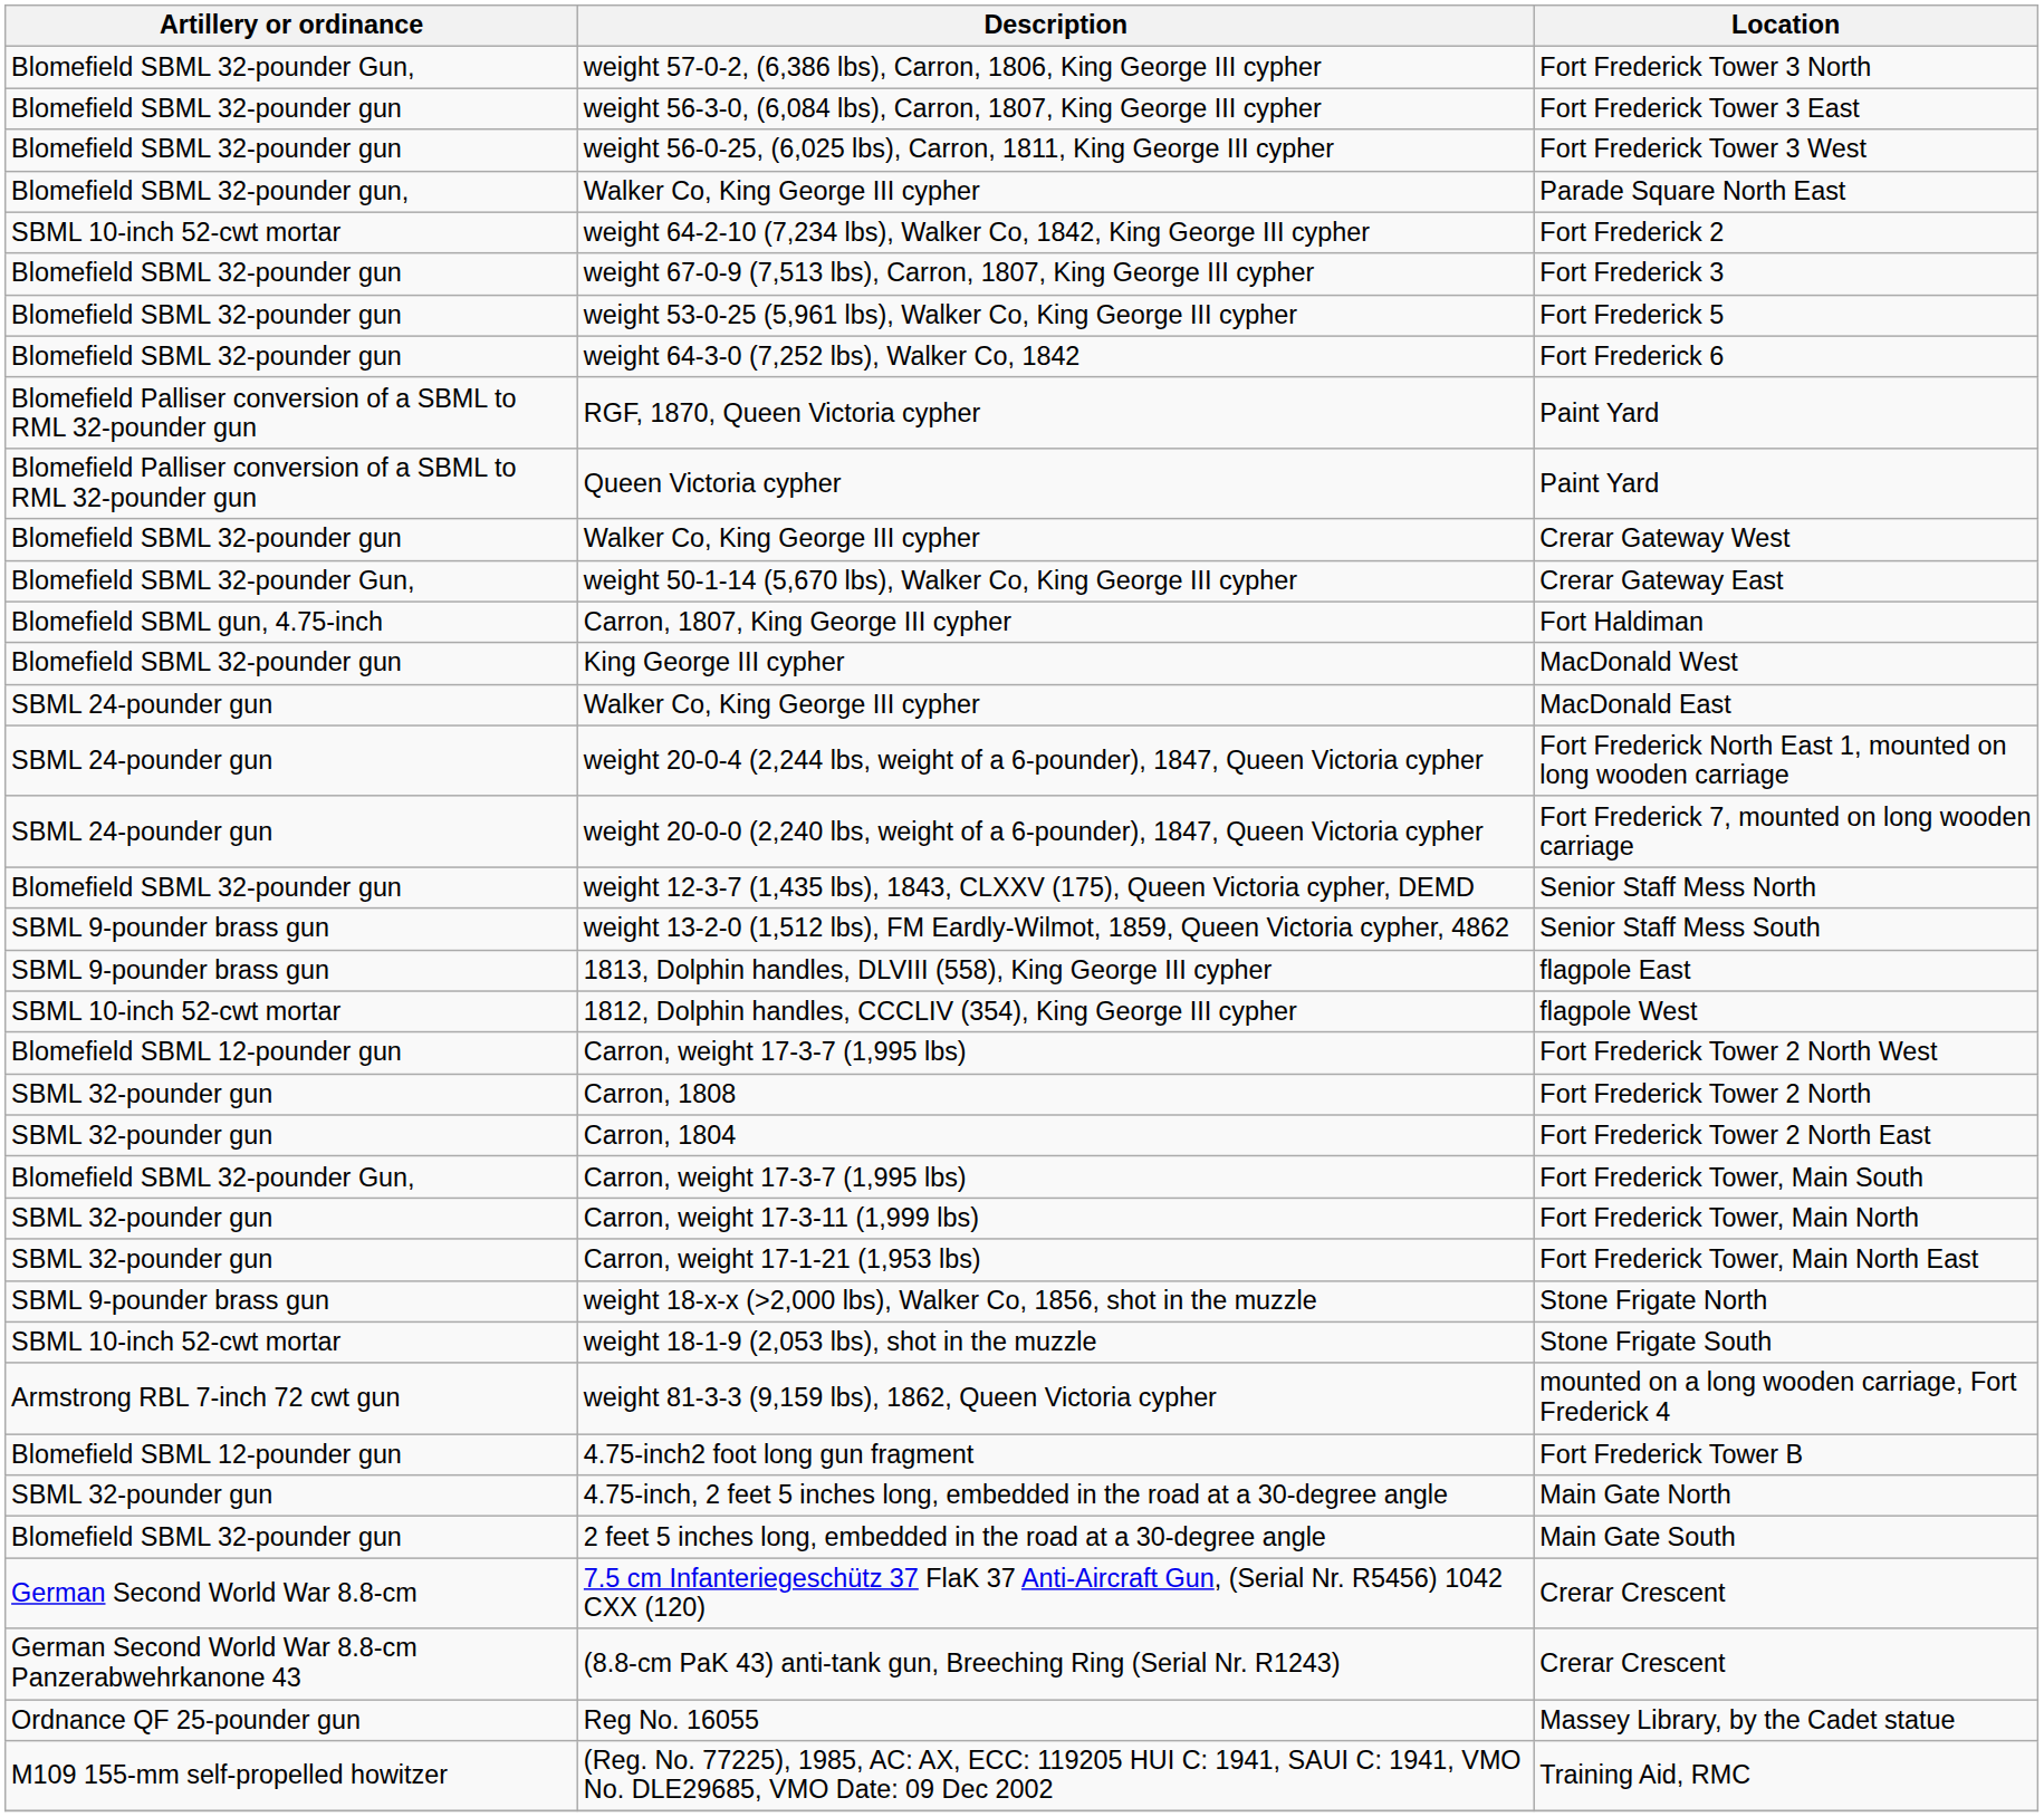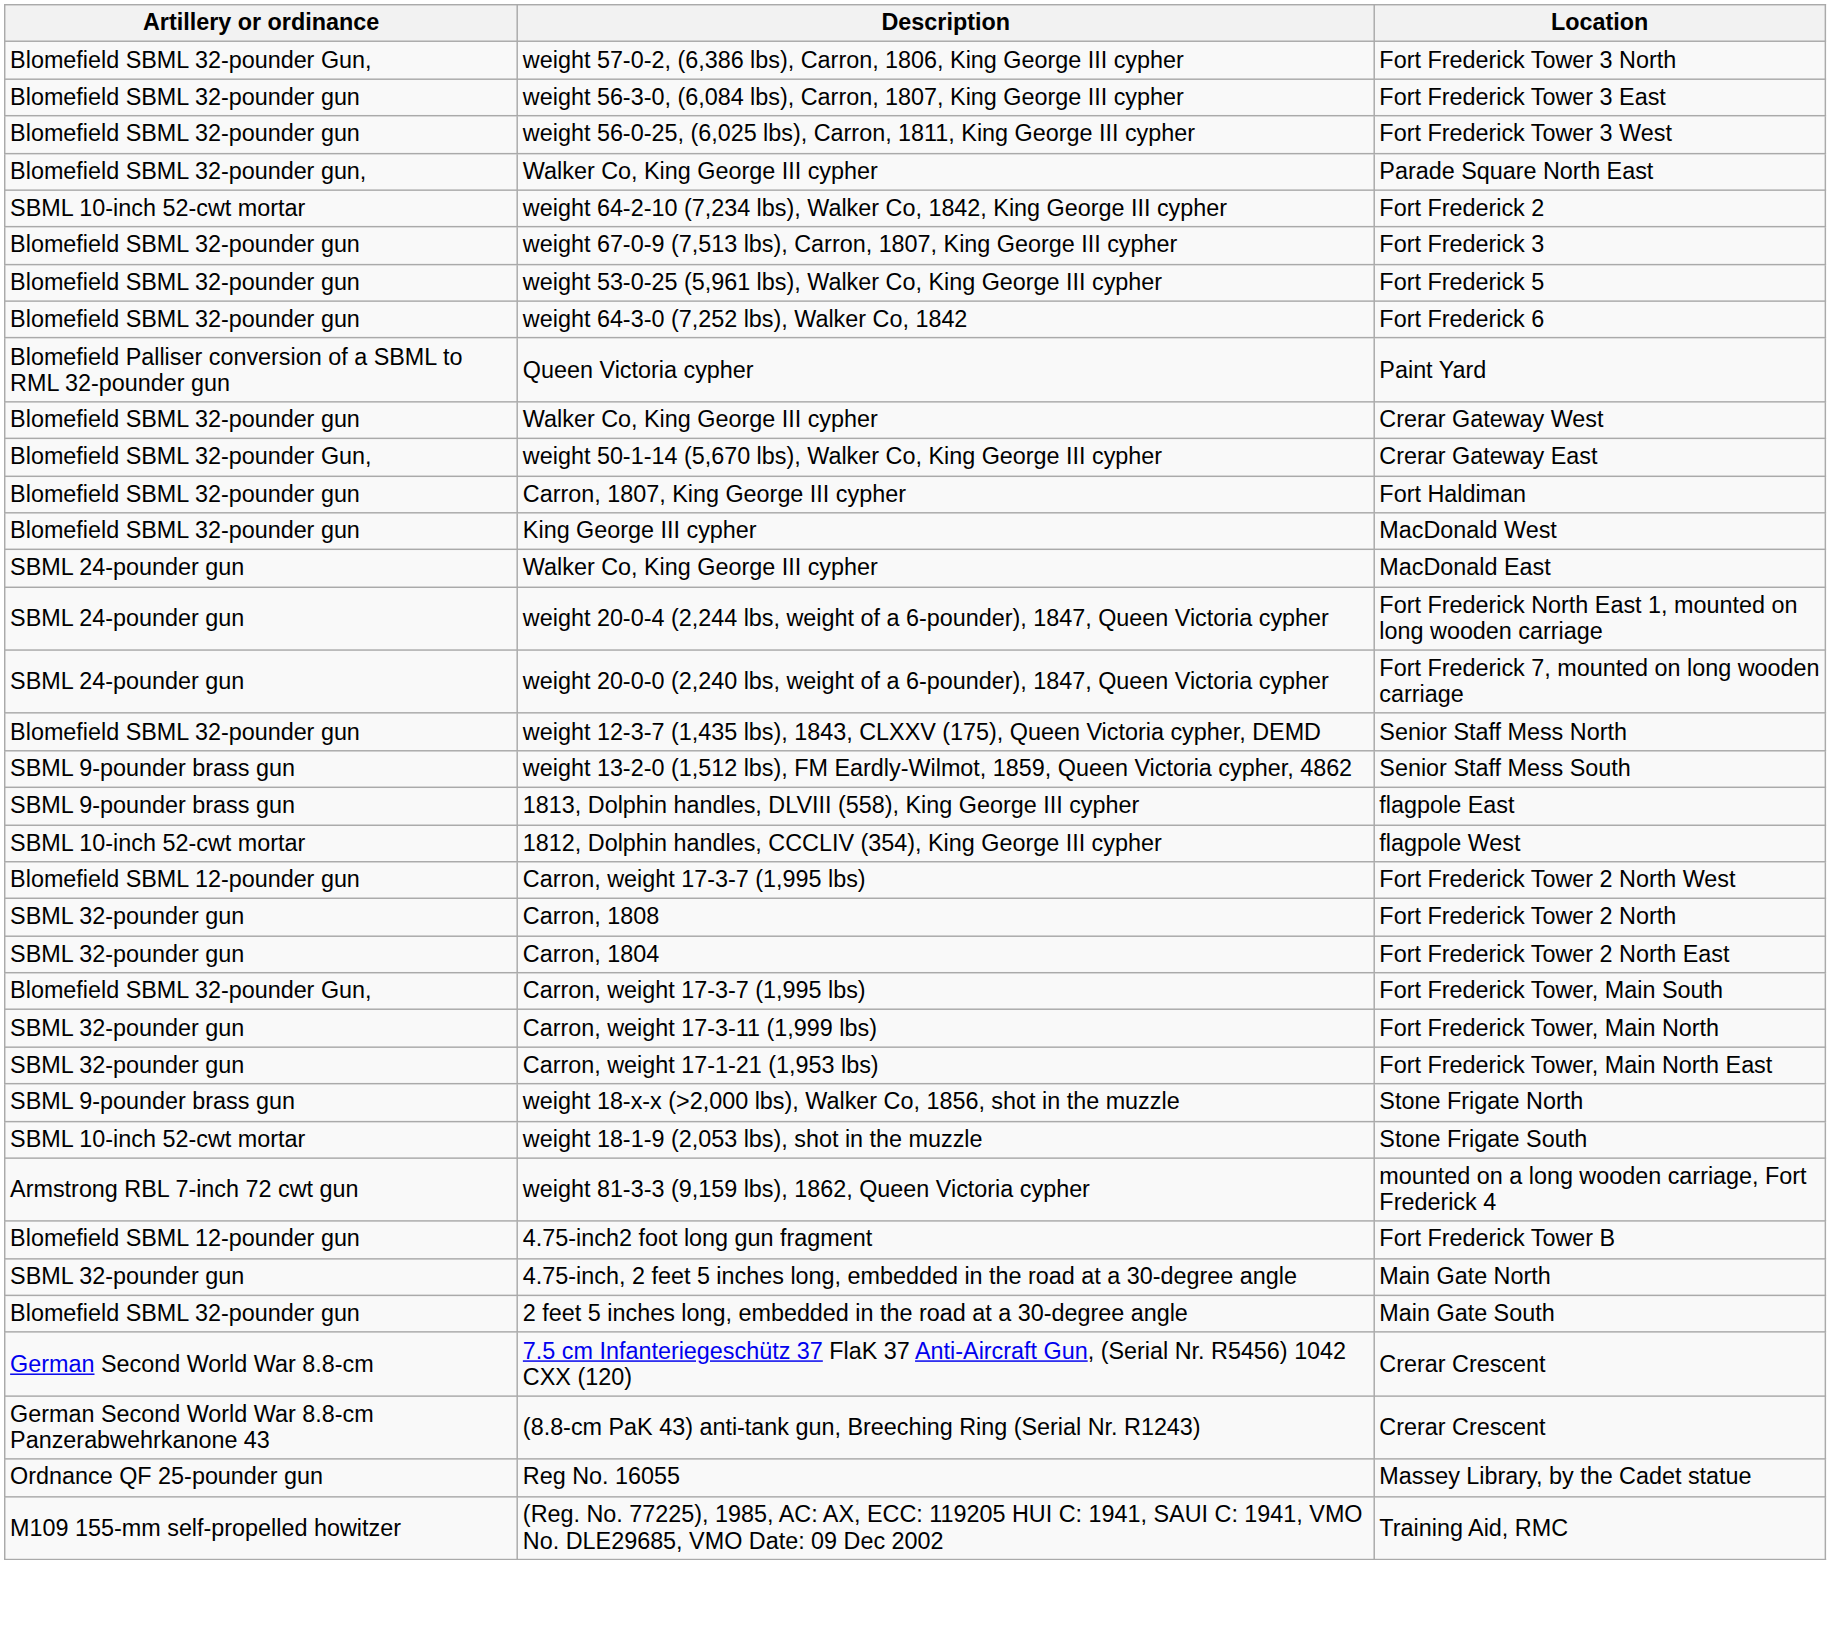- row: Blomefield Palliser conversion of a SBML to RML 32-pounder gun | RGF, 1870, Queen Victoria cypher | Paint Yard
Fort Haldiman | Artillery or ordinance: Blomefield SBML gun, 4.75-inch -> Blomefield SBML 32-pounder gun
